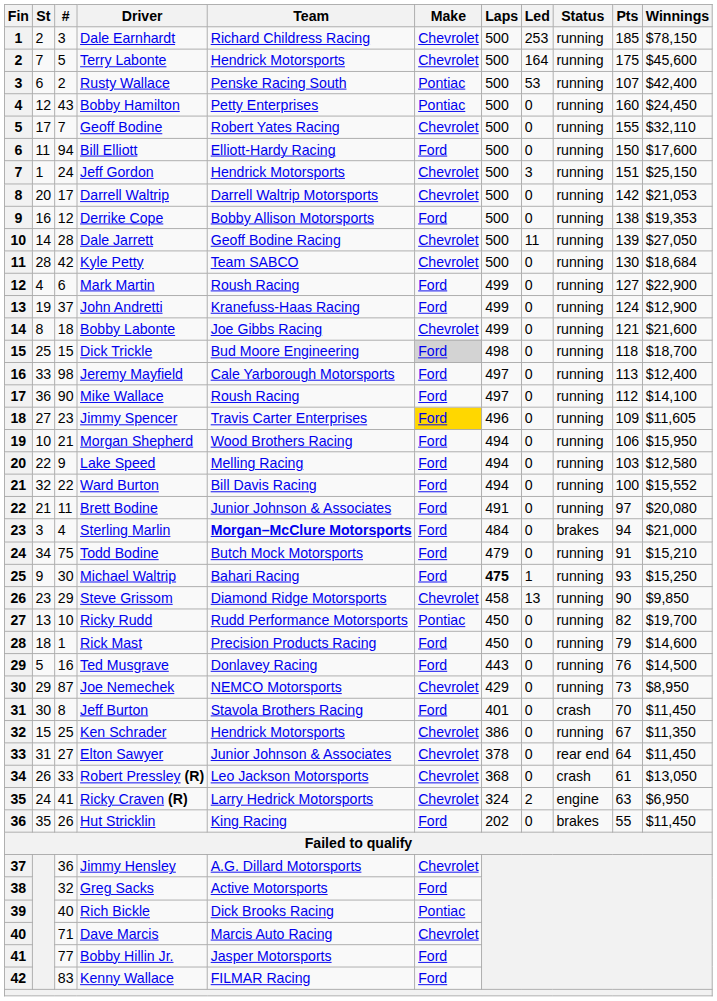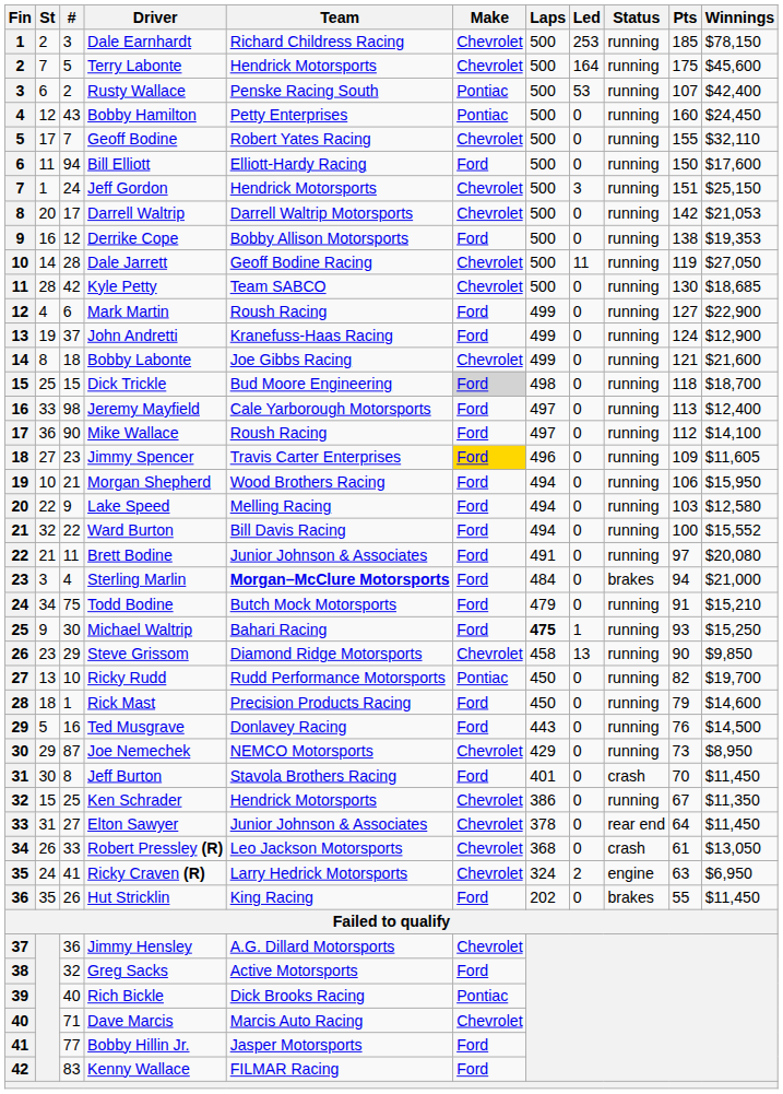Dale Jarrett | Pts: 139 -> 119
Kyle Petty | Winnings: $18,684 -> $18,685
